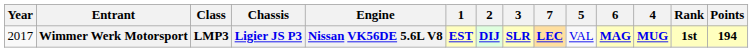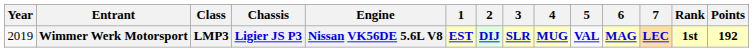columns swapped: 4 <-> 7
Wimmer Werk Motorsport | Year: 2017 -> 2019
Wimmer Werk Motorsport | 5: normal -> bold
Wimmer Werk Motorsport | Points: 194 -> 192
